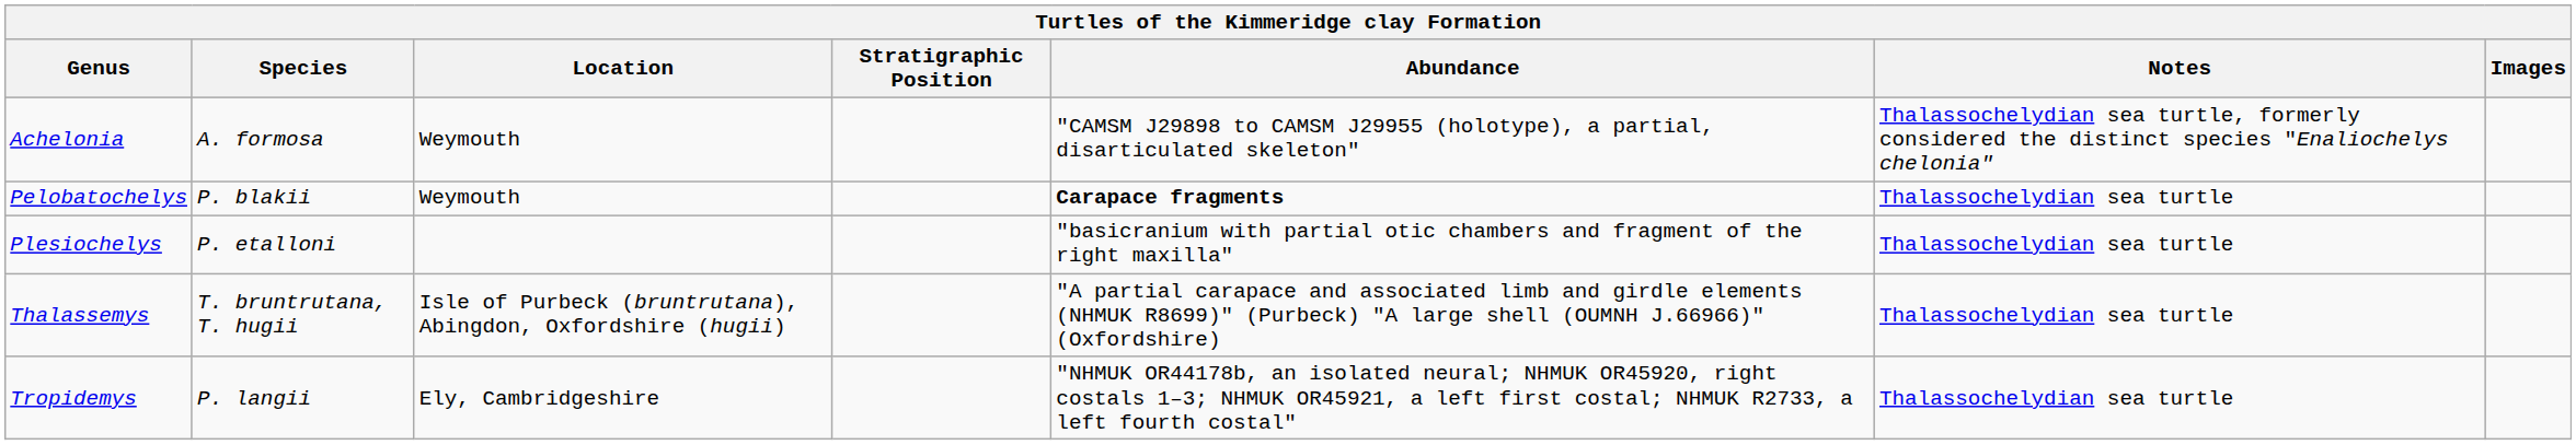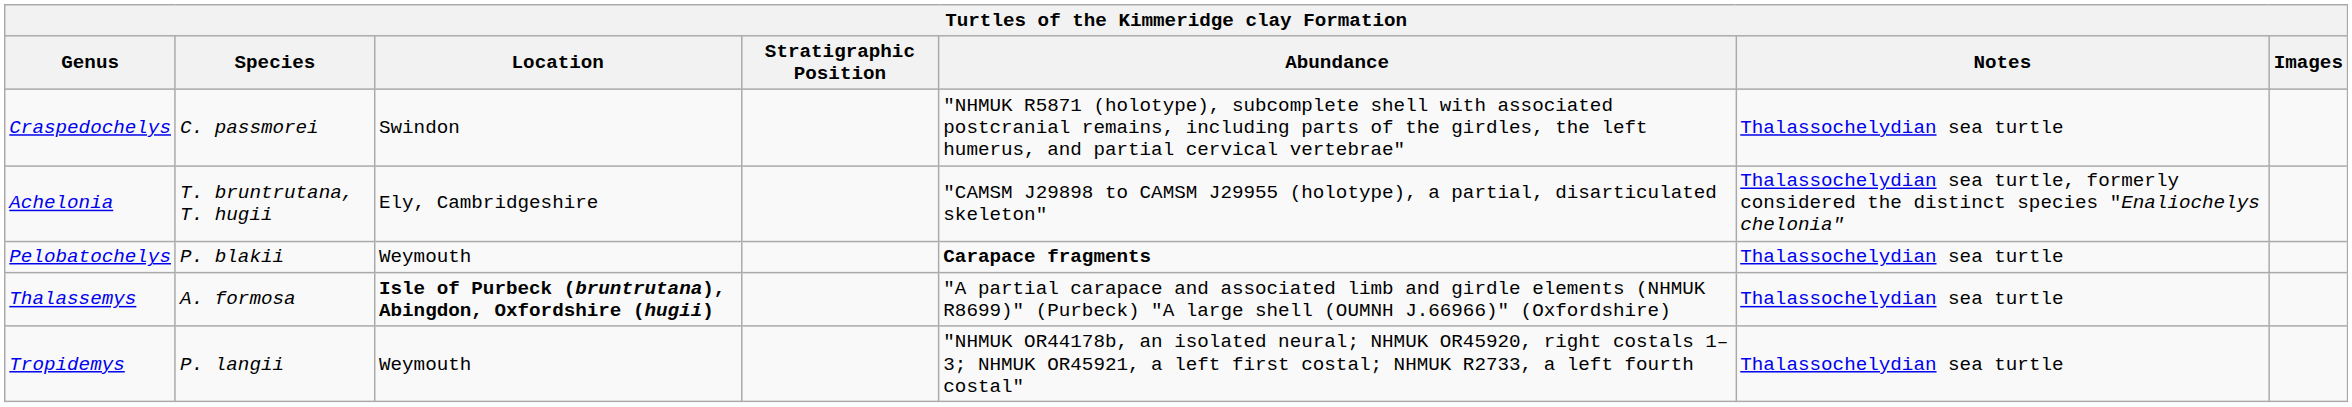+ row: Craspedochelys | C. passmorei | Swindon | "NHMUK R5871 (holotype), subcomplete shell with associated postcranial remains, including parts of the girdles, the left humerus, and partial cervical vertebrae" | Thalassochelydian sea turtle
Achelonia | Species: A. formosa -> T. bruntrutana, T. hugii
Achelonia | Location: Weymouth -> Ely, Cambridgeshire
- row: Plesiochelys | P. etalloni | "basicranium with partial otic chambers and fragment of the right maxilla" | Thalassochelydian sea turtle
Thalassemys | Species: T. bruntrutana, T. hugii -> A. formosa
Thalassemys | Location: normal -> bold
Tropidemys | Location: Ely, Cambridgeshire -> Weymouth
